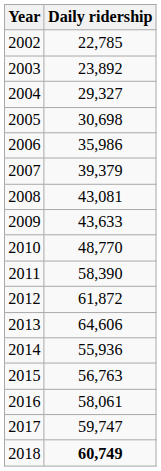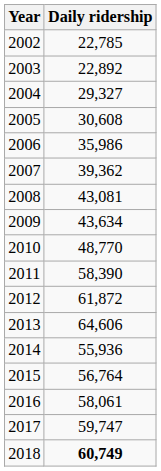2003 | Daily ridership: 23,892 -> 22,892
2005 | Daily ridership: 30,698 -> 30,608
2007 | Daily ridership: 39,379 -> 39,362
2009 | Daily ridership: 43,633 -> 43,634
2015 | Daily ridership: 56,763 -> 56,764
